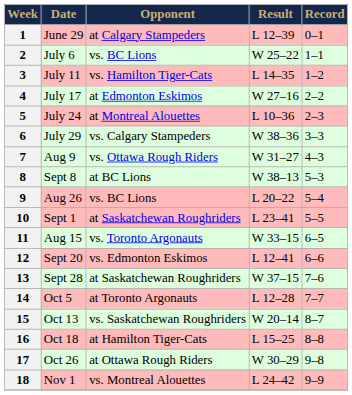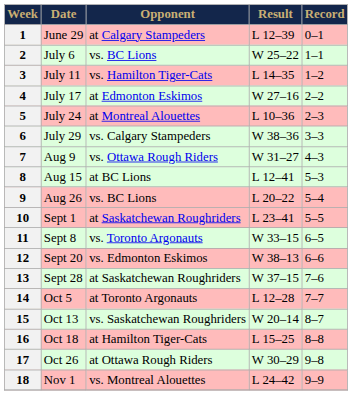8 | Date: Sept 8 -> Aug 15
8 | Result: W 38–13 -> L 12–41
11 | Date: Aug 15 -> Sept 8
12 | Result: L 12–41 -> W 38–13
